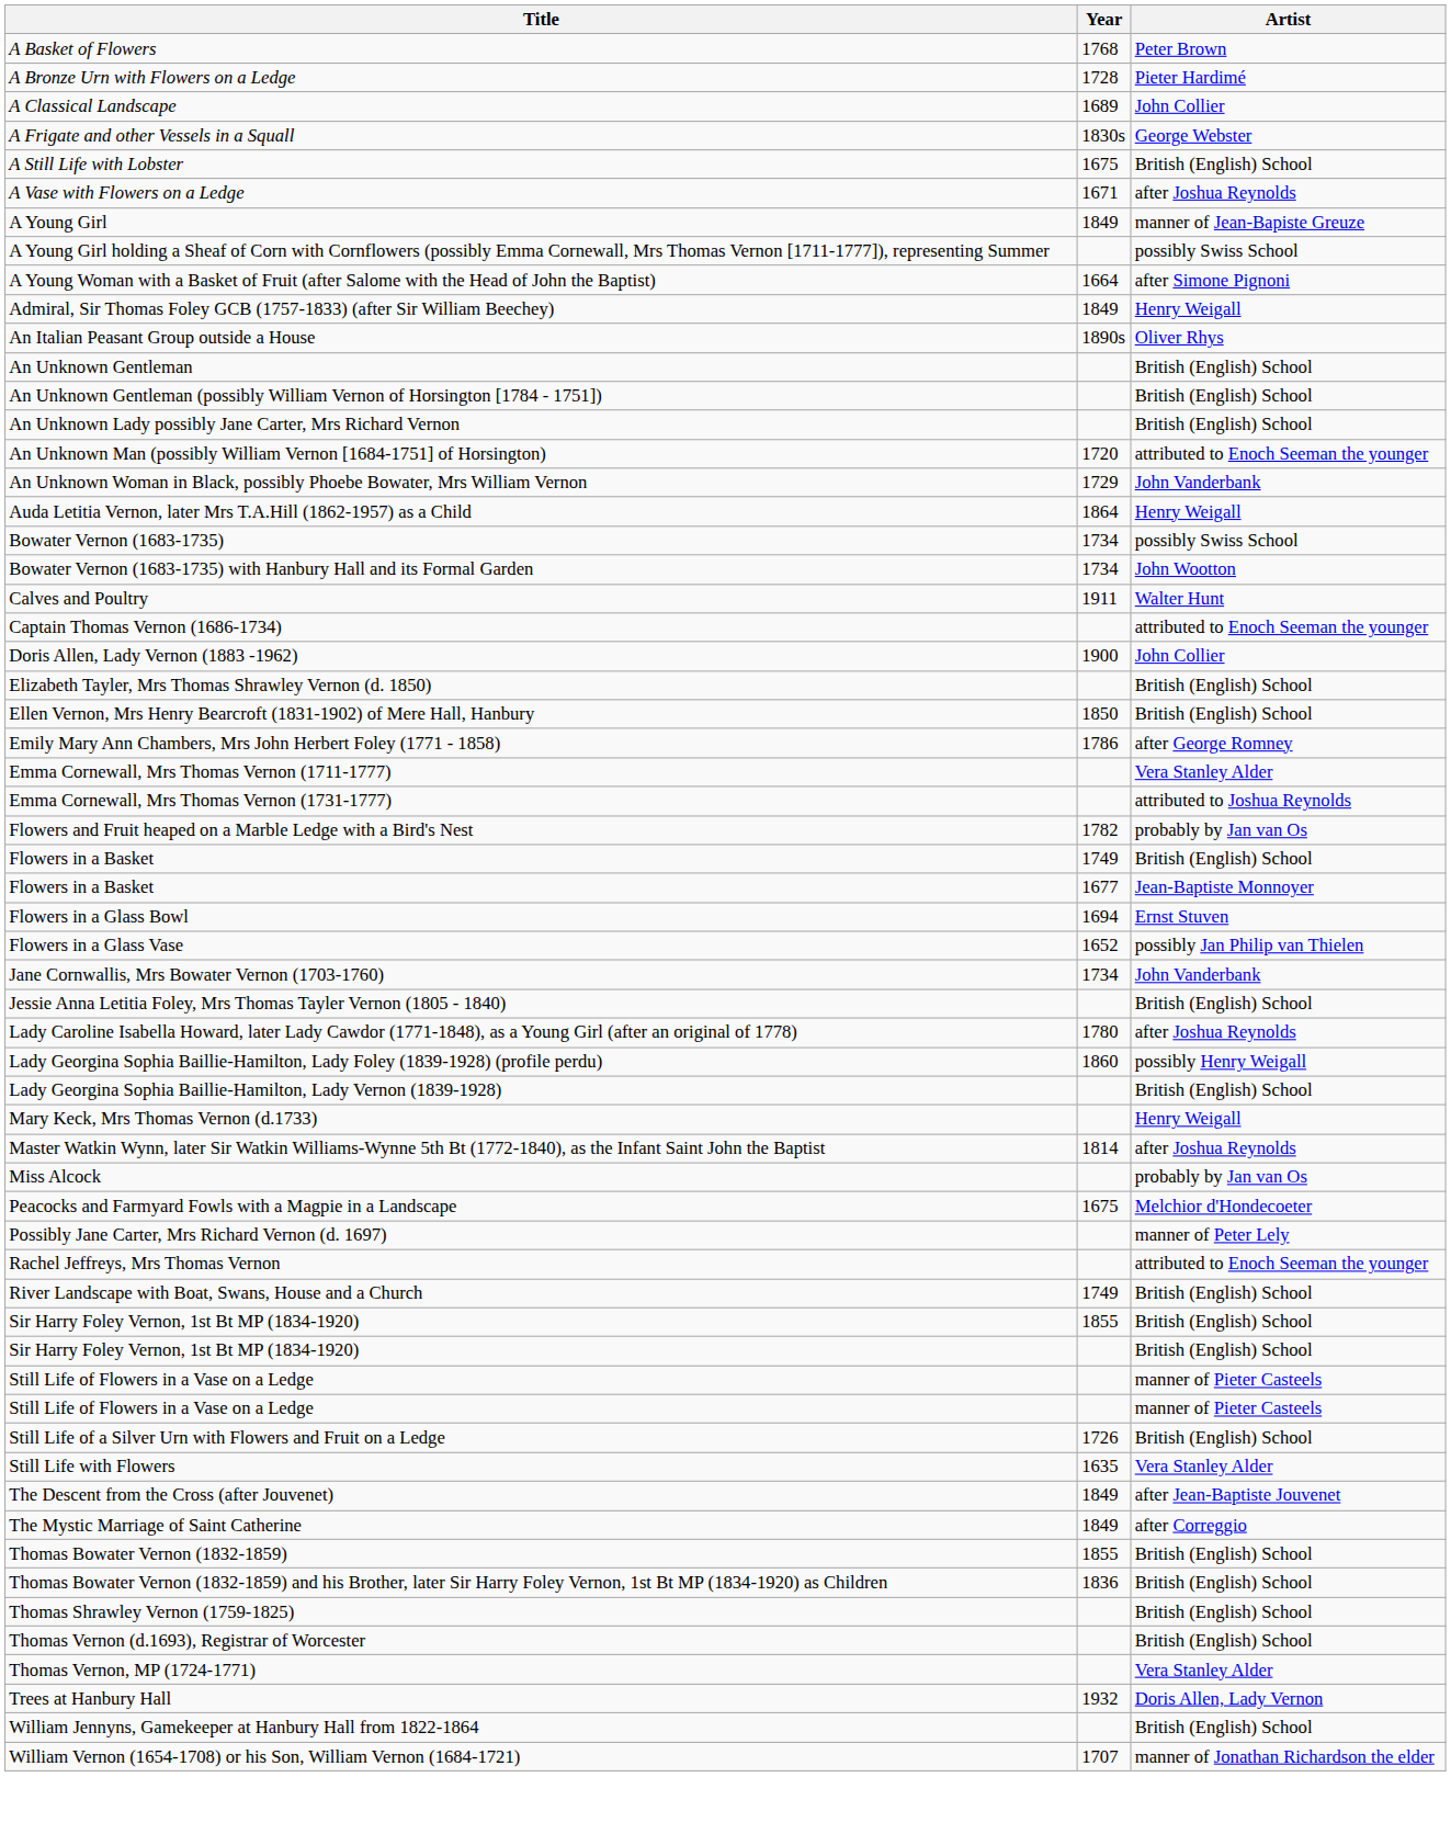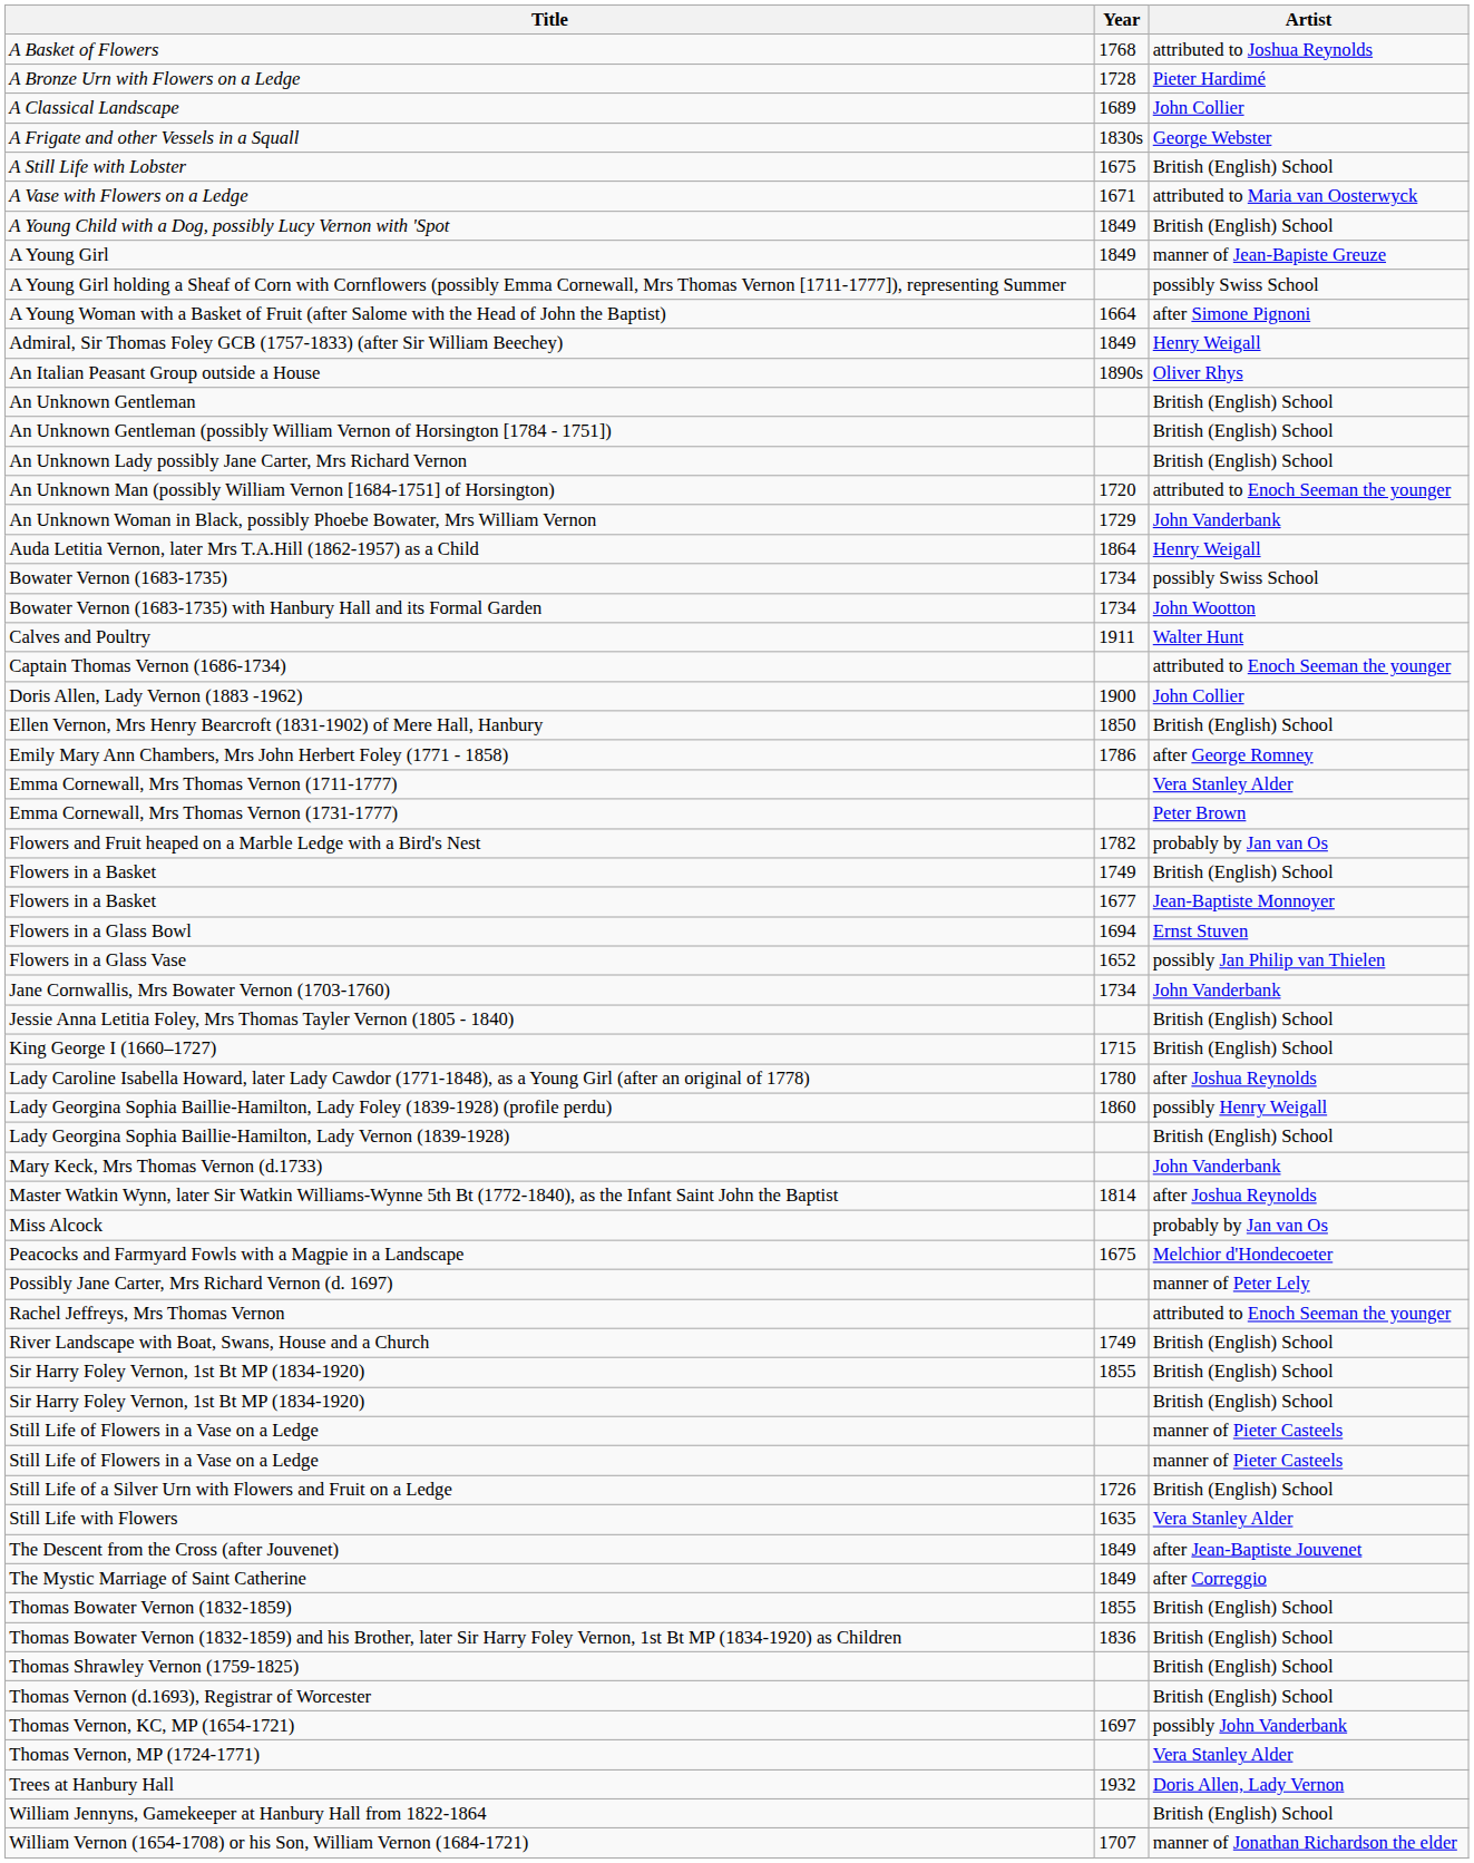A Basket of Flowers | Artist: Peter Brown -> attributed to Joshua Reynolds
A Vase with Flowers on a Ledge | Artist: after Joshua Reynolds -> attributed to Maria van Oosterwyck
+ row: A Young Child with a Dog, possibly Lucy Vernon with 'Spot | 1849 | British (English) School
- row: Elizabeth Tayler, Mrs Thomas Shrawley Vernon (d. 1850) | British (English) School
Emma Cornewall, Mrs Thomas Vernon (1731-1777) | Artist: attributed to Joshua Reynolds -> Peter Brown
+ row: King George I (1660–1727) | 1715 | British (English) School
Mary Keck, Mrs Thomas Vernon (d.1733) | Artist: Henry Weigall -> John Vanderbank
+ row: Thomas Vernon, KC, MP (1654-1721) | 1697 | possibly John Vanderbank
